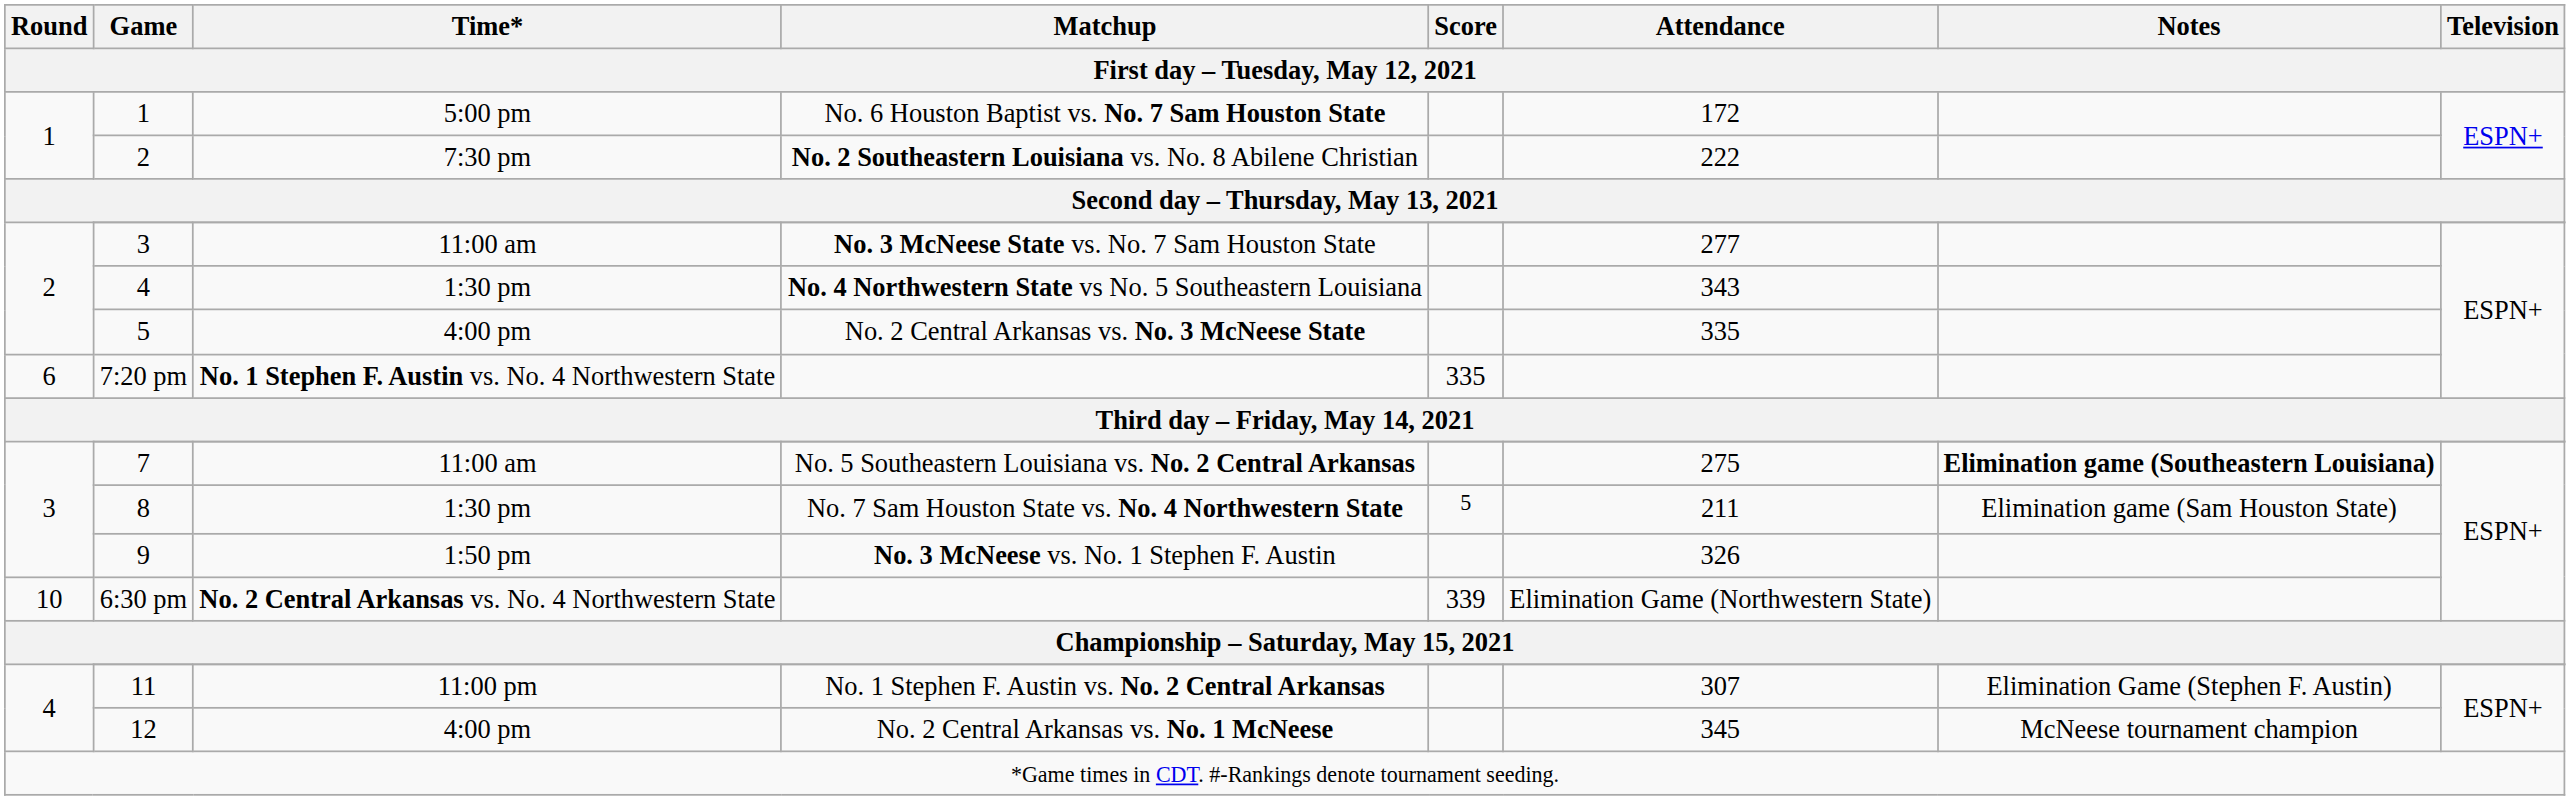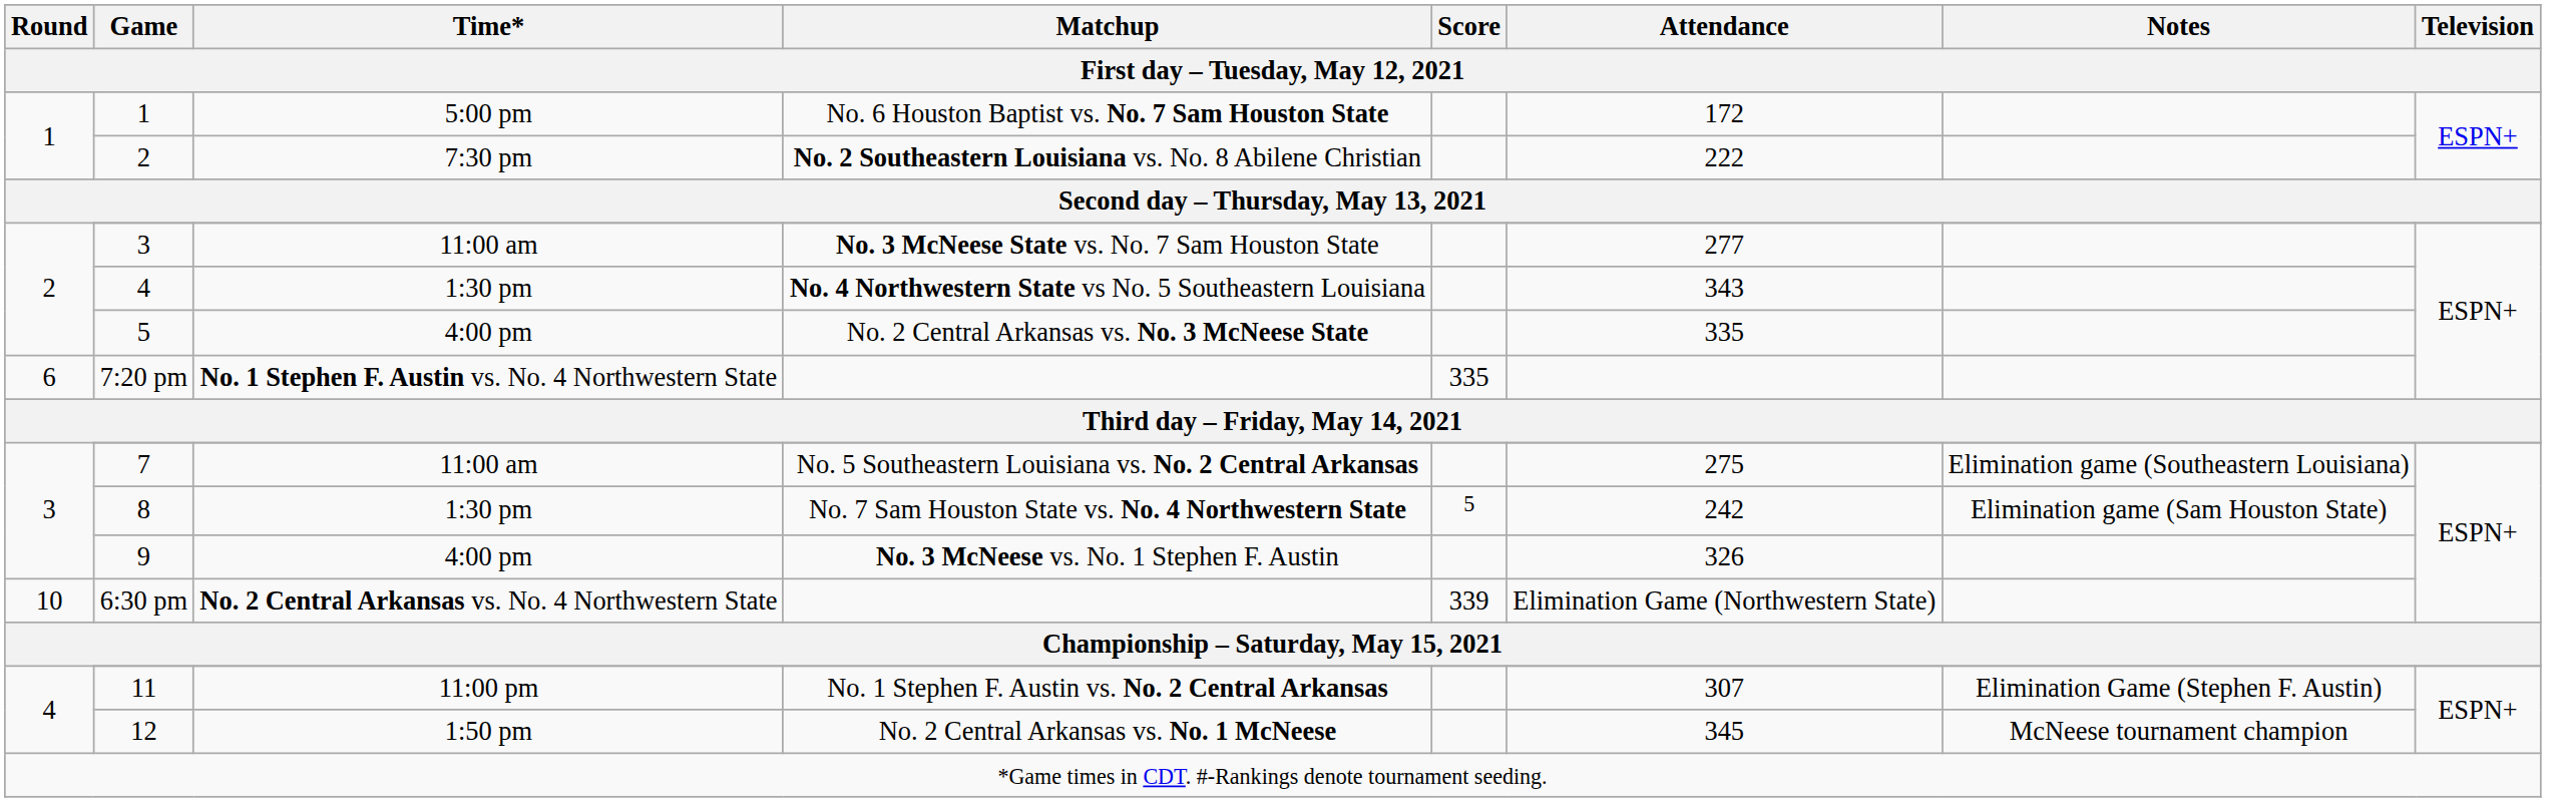7 | Notes: bold -> normal
8 | Attendance: 211 -> 242
9 | Time*: 1:50 pm -> 4:00 pm
12 | Time*: 4:00 pm -> 1:50 pm
